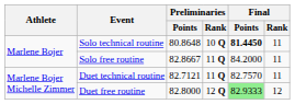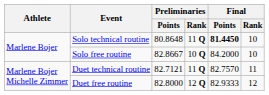Solo technical routine | Preliminaries / Rank: 10 Q -> 11 Q
Solo technical routine | Final / Rank: 11 -> 10
Solo free routine | Preliminaries / Rank: 11 Q -> 10 Q
Solo free routine | Final / Rank: 11 -> 10
Duet free routine | Final / Points: lightgreen background -> no background
